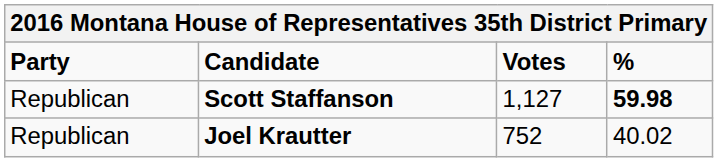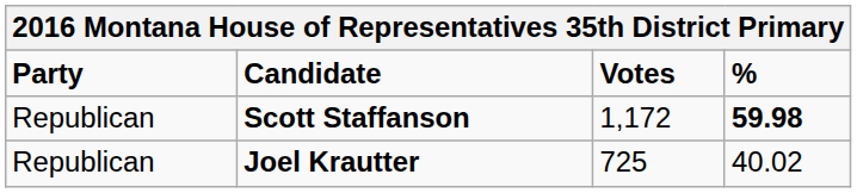Scott Staffanson | Votes: 1,127 -> 1,172
Joel Krautter | Votes: 752 -> 725
